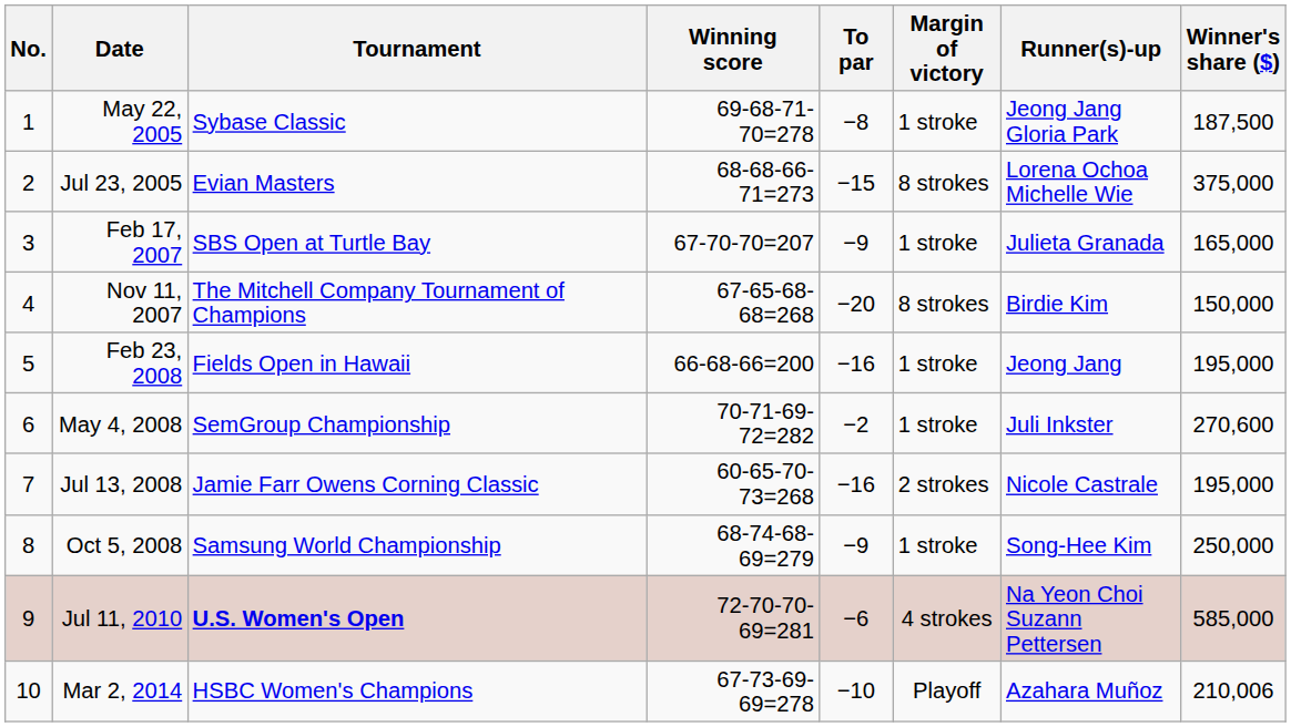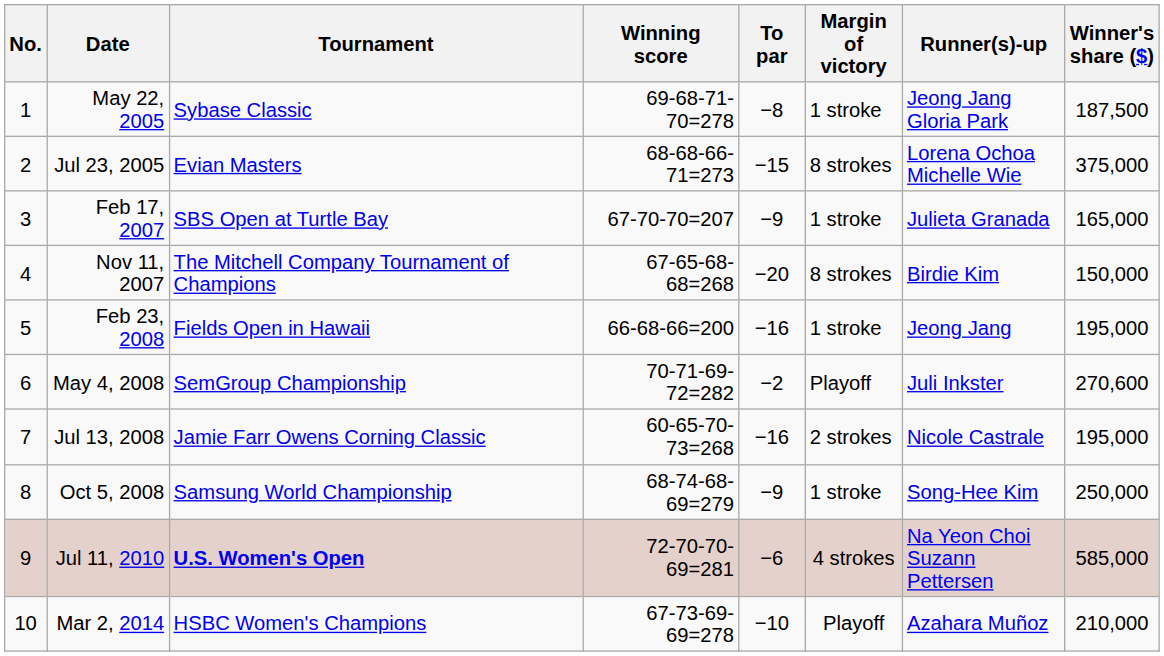May 4, 2008 | Margin of victory: 1 stroke -> Playoff
Mar 2, 2014 | Winner's share ($): 210,006 -> 210,000
